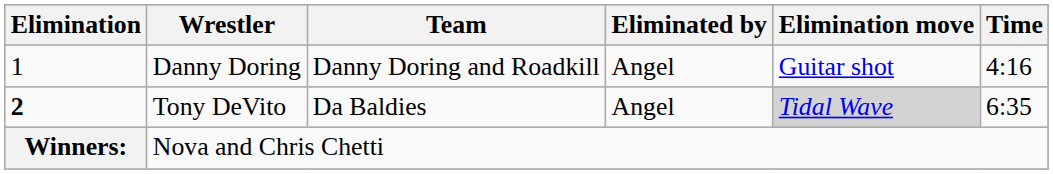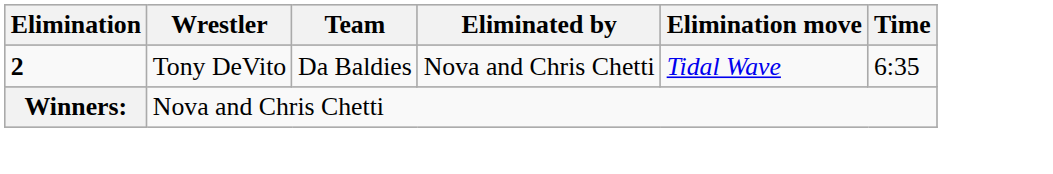- row: 1 | Danny Doring | Danny Doring and Roadkill | Angel | Guitar shot | 4:16
Tony DeVito | Eliminated by: Angel -> Nova and Chris Chetti
Tony DeVito | Elimination move: lightgrey background -> no background
